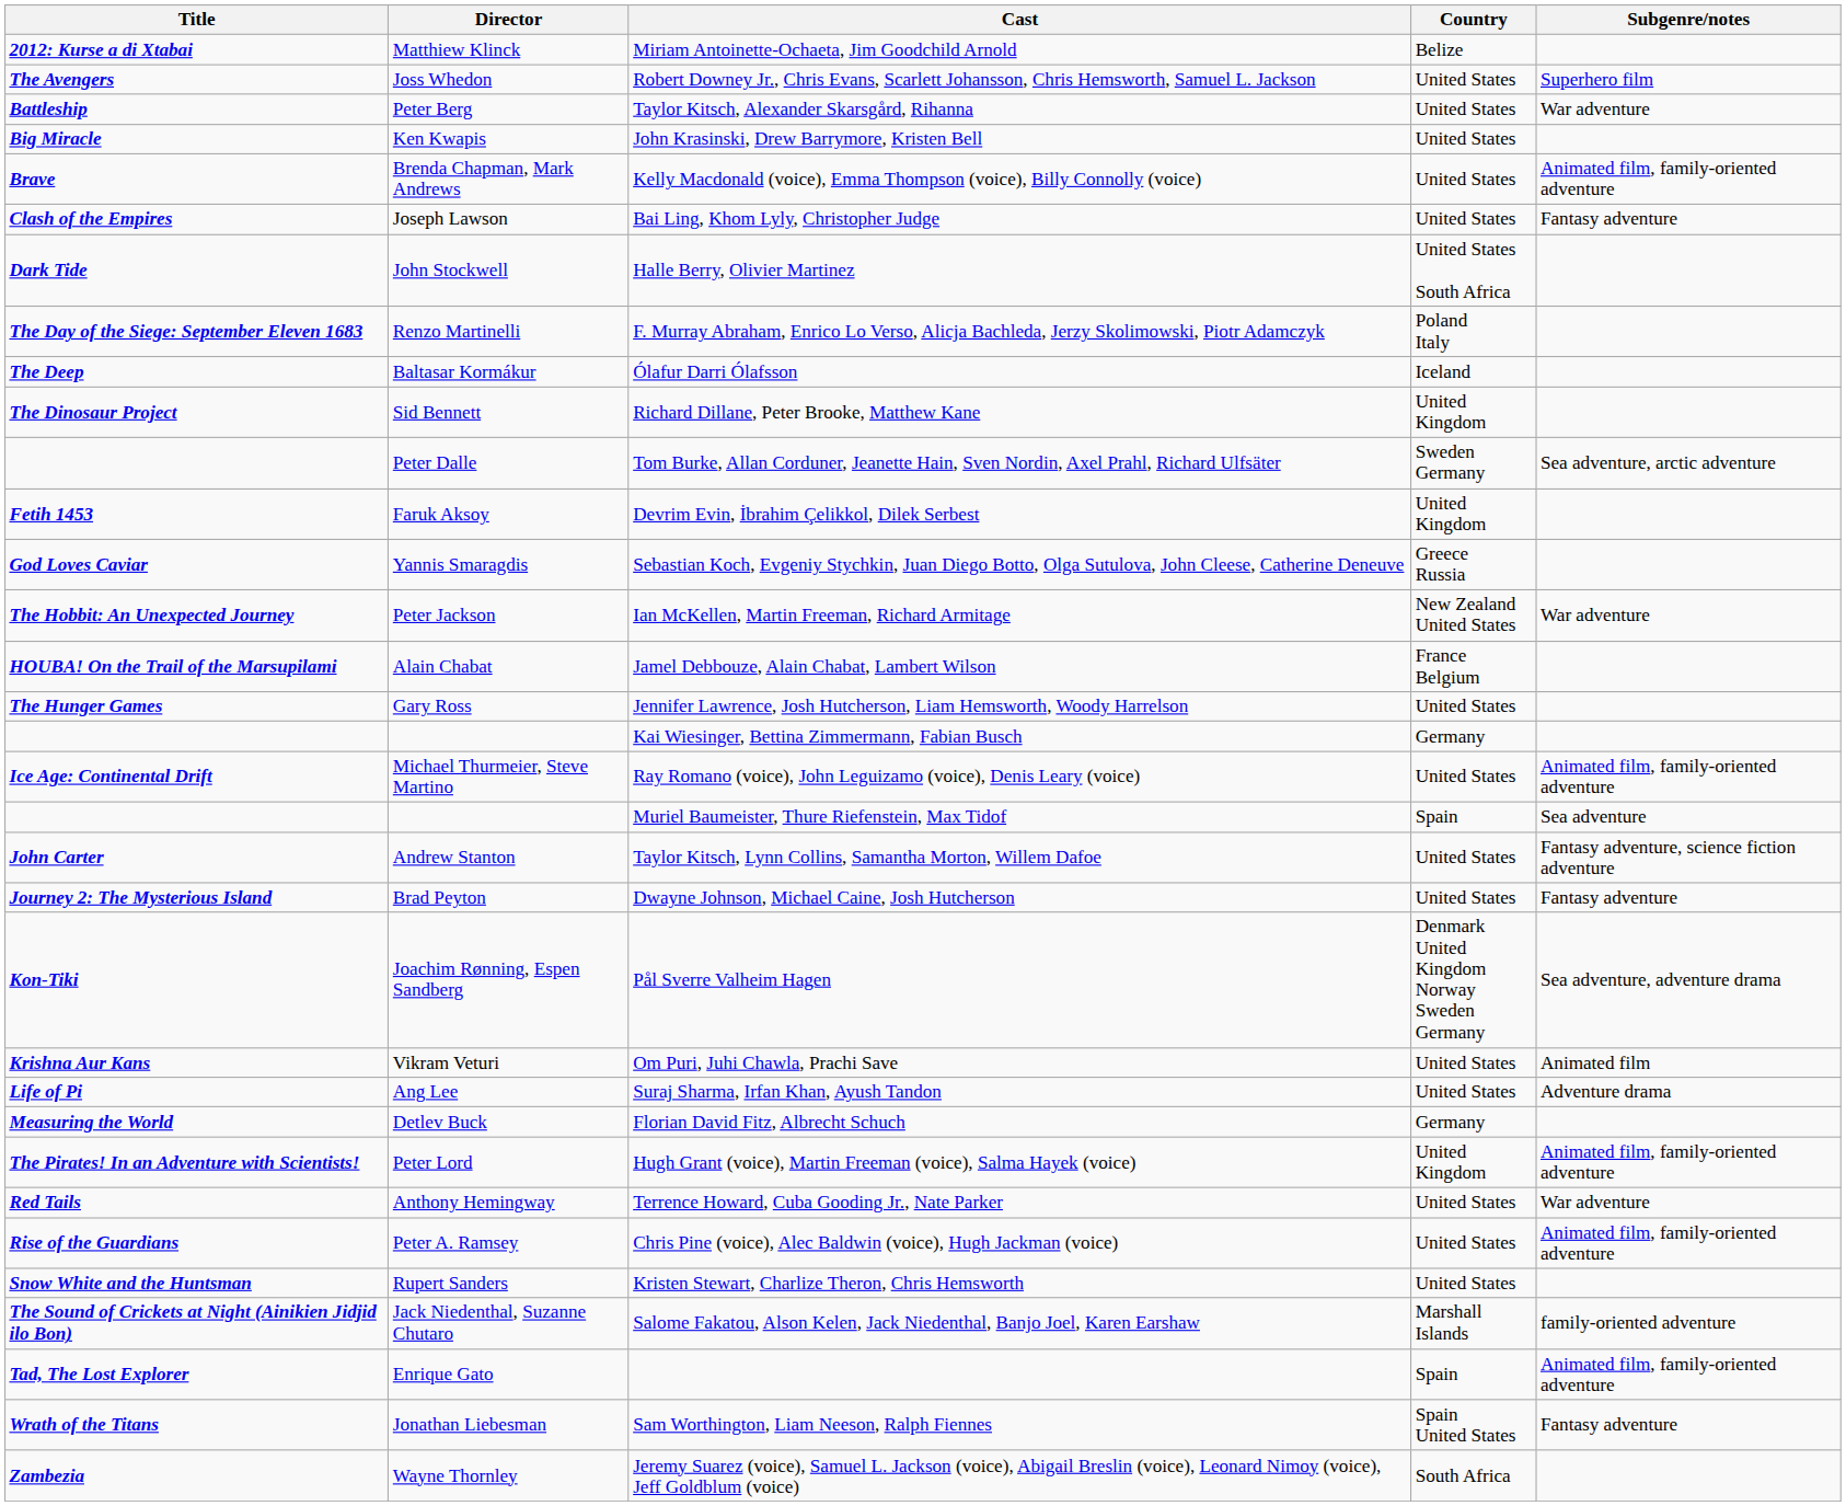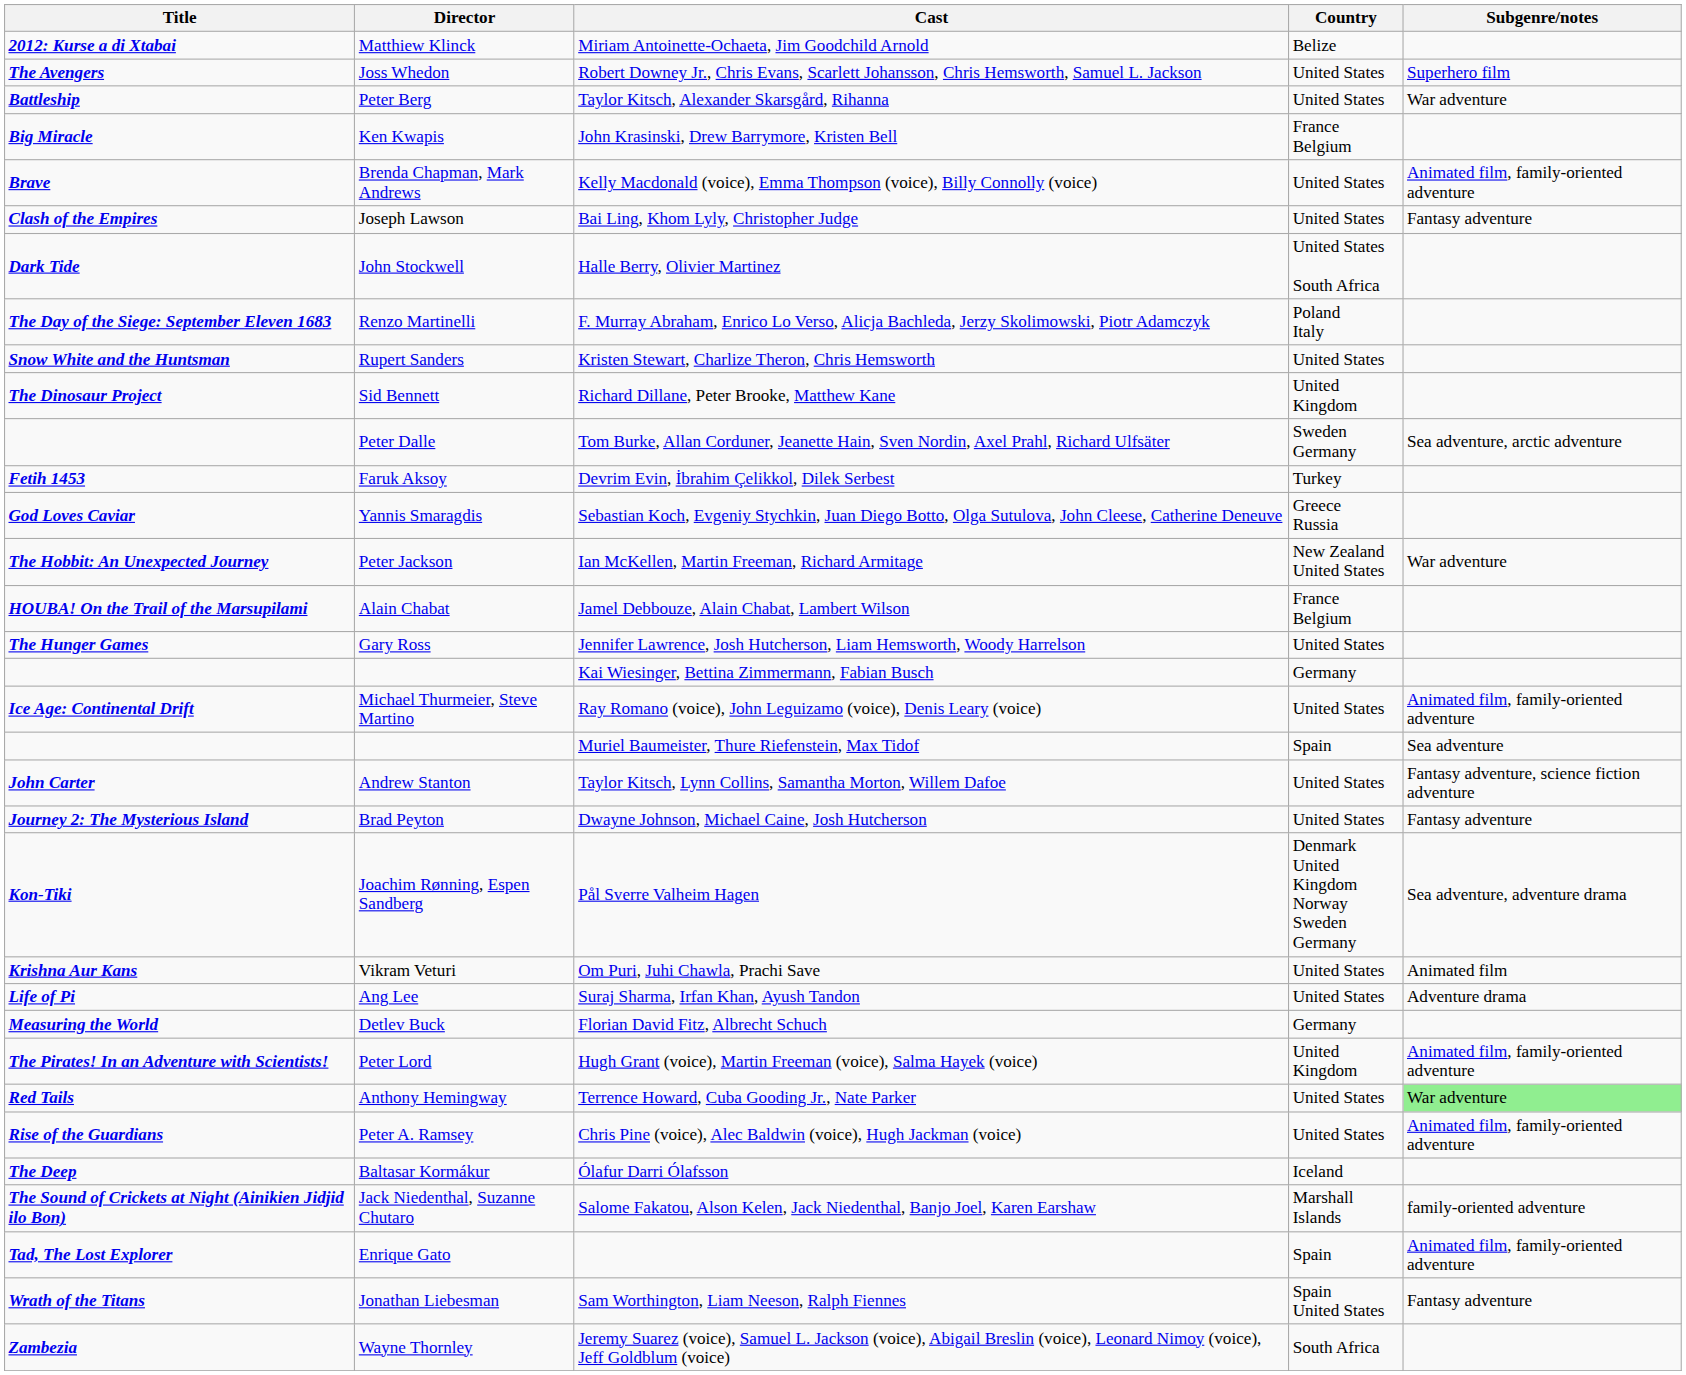John Krasinski, Drew Barrymore, Kristen Bell | Country: United States -> France Belgium
rows swapped: Ólafur Darri Ólafsson <-> Kristen Stewart, Charlize Theron, Chris Hemsworth
Devrim Evin, İbrahim Çelikkol, Dilek Serbest | Country: United Kingdom -> Turkey
Terrence Howard, Cuba Gooding Jr., Nate Parker | Subgenre/notes: no background -> lightgreen background
